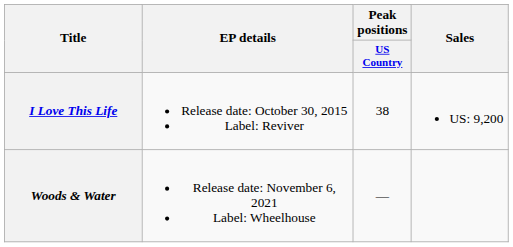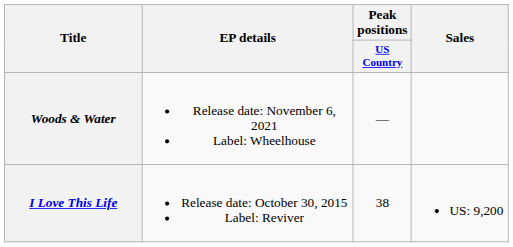rows swapped: I Love This Life <-> Woods & Water
